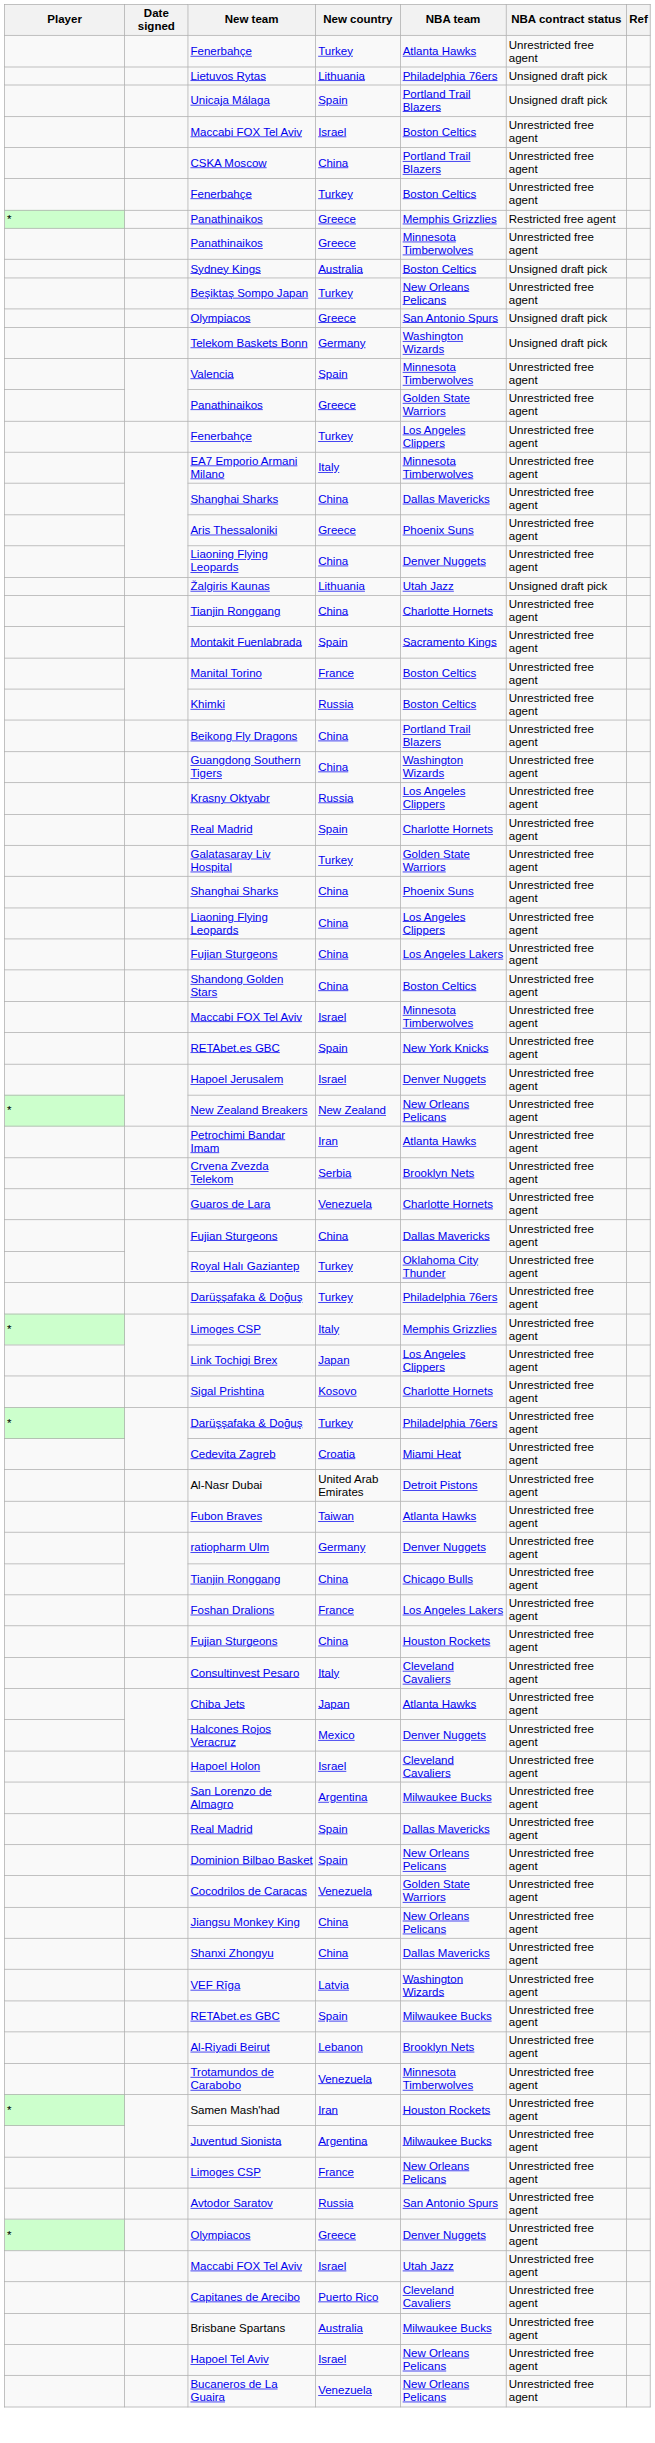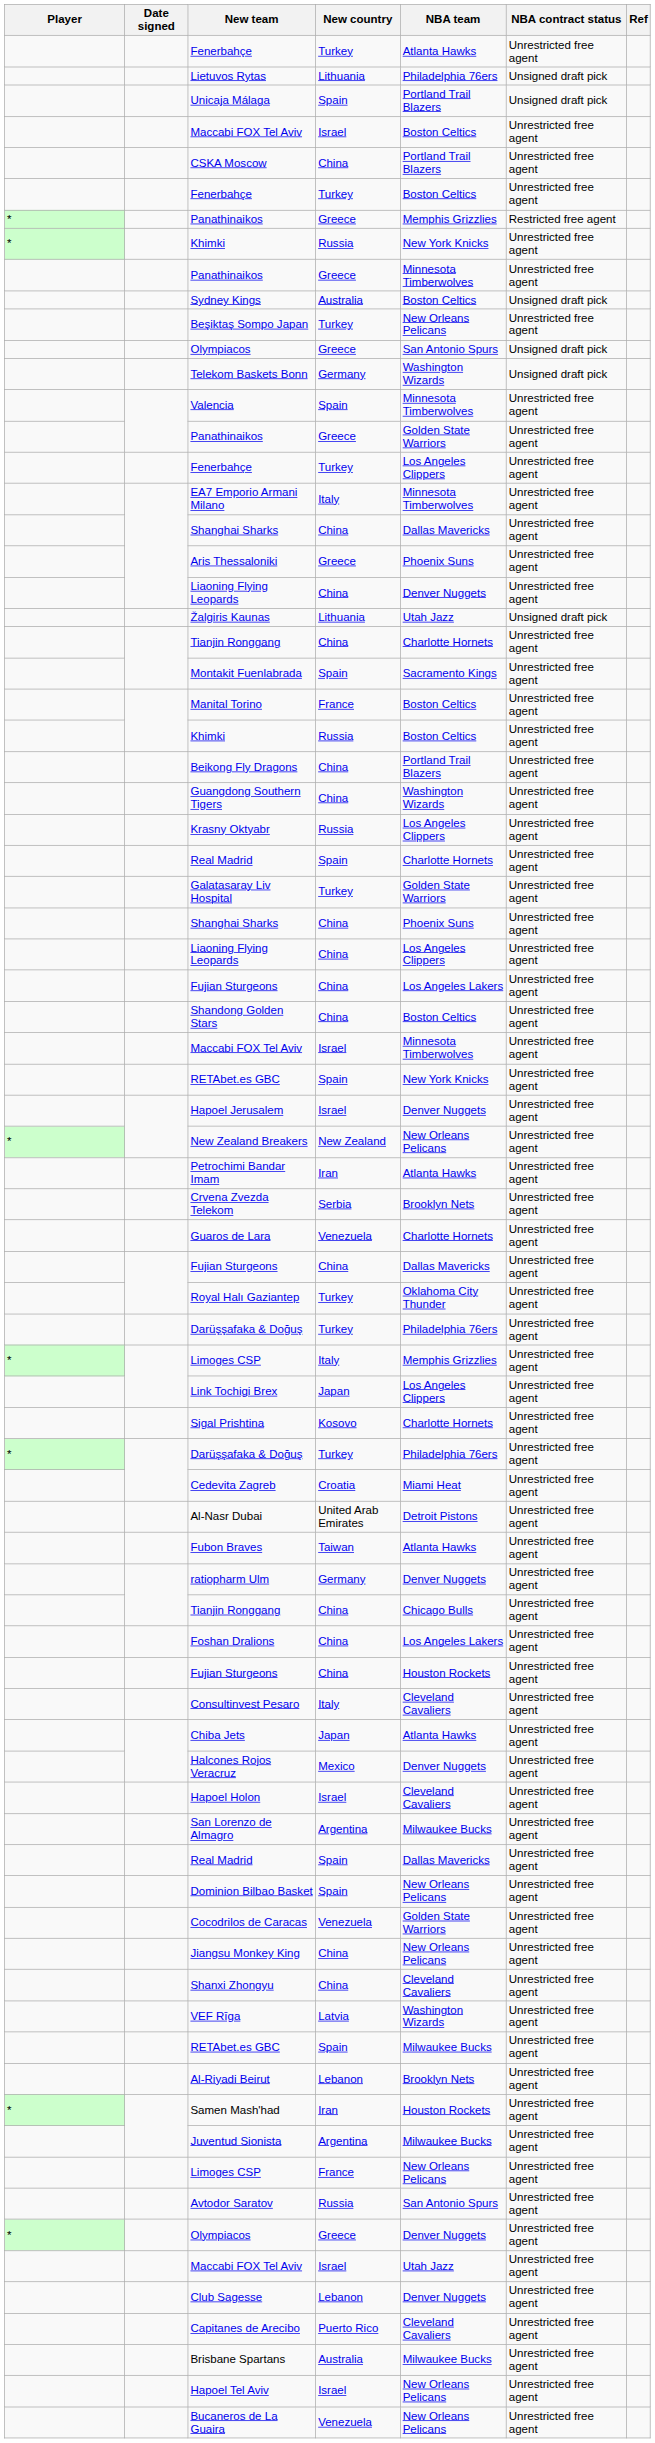+ row: * | Khimki | Russia | New York Knicks | Unrestricted free agent
Foshan Dralions | New country: France -> China
Shanxi Zhongyu | NBA team: Dallas Mavericks -> Cleveland Cavaliers
- row: Trotamundos de Carabobo | Venezuela | Minnesota Timberwolves | Unrestricted free agent
+ row: Club Sagesse | Lebanon | Denver Nuggets | Unrestricted free agent
